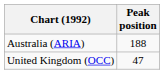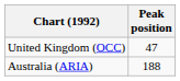rows swapped: Australia (ARIA) <-> United Kingdom (OCC)
